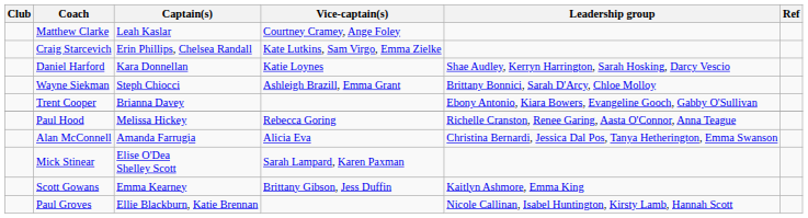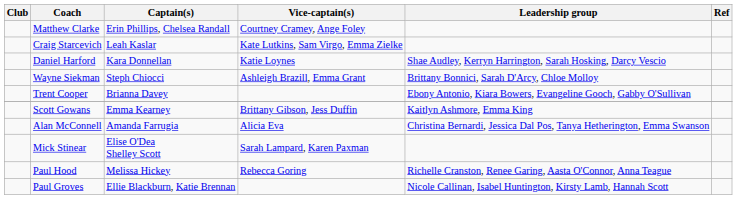Matthew Clarke | Captain(s): Leah Kaslar -> Erin Phillips, Chelsea Randall
Craig Starcevich | Captain(s): Erin Phillips, Chelsea Randall -> Leah Kaslar
rows swapped: Paul Hood <-> Scott Gowans
